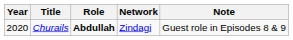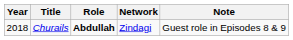Churails | Year: 2020 -> 2018
